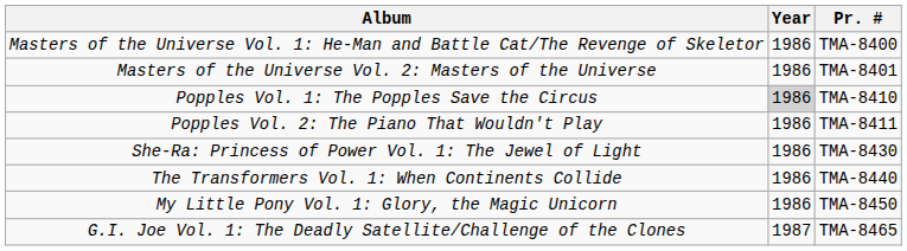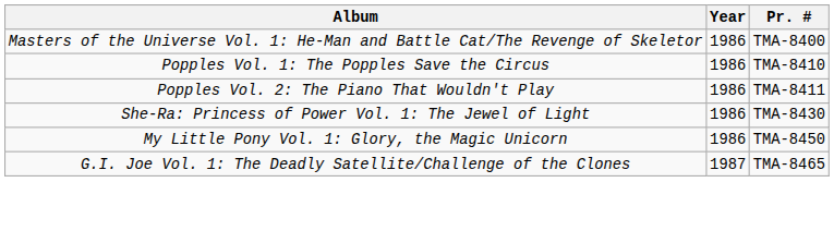- row: Masters of the Universe Vol. 2: Masters of the Universe | 1986 | TMA-8401
Popples Vol. 1: The Popples Save the Circus | Year: lightgrey background -> no background
- row: The Transformers Vol. 1: When Continents Collide | 1986 | TMA-8440
